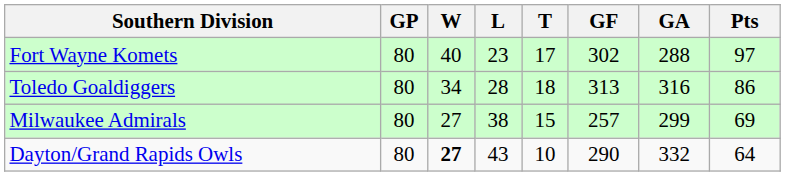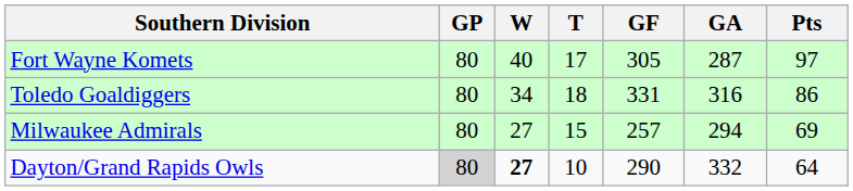- column: L | 23 | 28 | 38 | 43
Fort Wayne Komets | GF: 302 -> 305
Fort Wayne Komets | GA: 288 -> 287
Toledo Goaldiggers | GF: 313 -> 331
Milwaukee Admirals | GA: 299 -> 294
Dayton/Grand Rapids Owls | GP: no background -> lightgrey background
